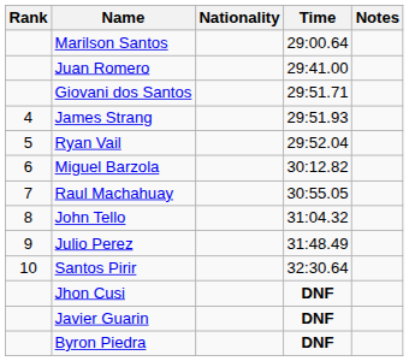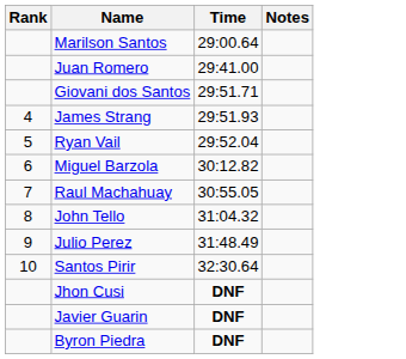- column: Nationality
